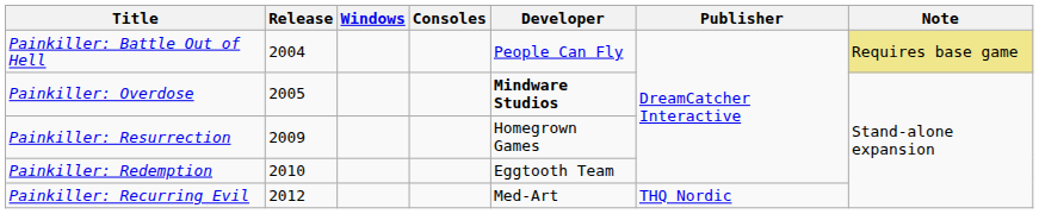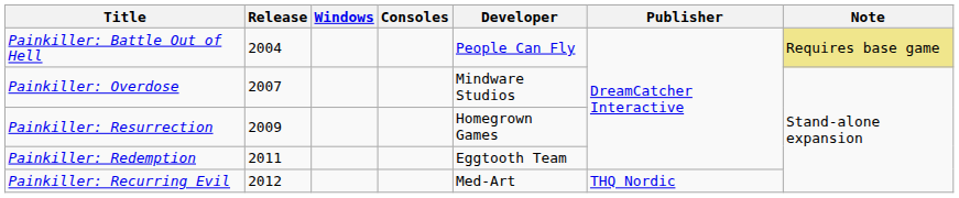Painkiller: Overdose | Release: 2005 -> 2007
Painkiller: Overdose | Developer: bold -> normal
Painkiller: Redemption | Release: 2010 -> 2011
